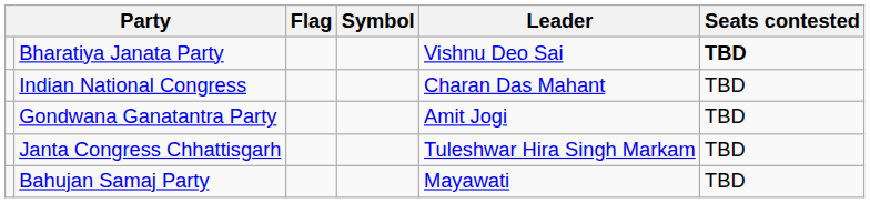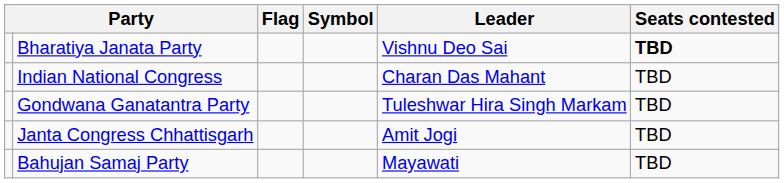Gondwana Ganatantra Party | Leader: Amit Jogi -> Tuleshwar Hira Singh Markam
Janta Congress Chhattisgarh | Leader: Tuleshwar Hira Singh Markam -> Amit Jogi
